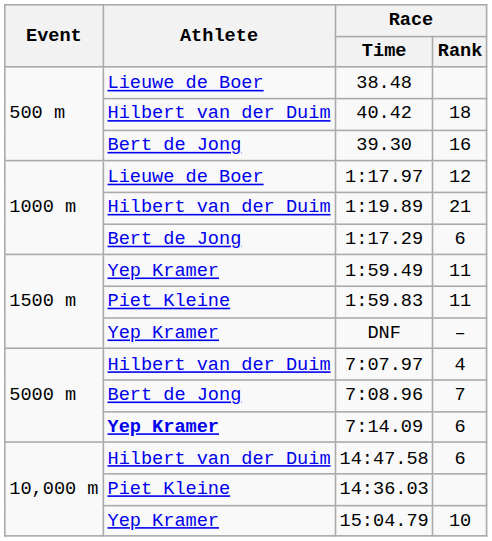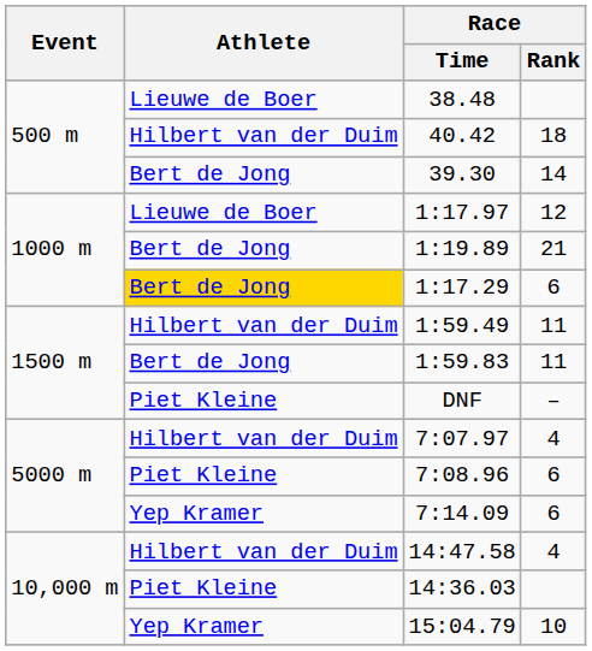39.30 | Race / Rank: 16 -> 14
1:19.89 | Athlete: Hilbert van der Duim -> Bert de Jong
1:17.29 | Athlete: no background -> gold background
1:59.49 | Athlete: Yep Kramer -> Hilbert van der Duim
1:59.83 | Athlete: Piet Kleine -> Bert de Jong
DNF | Athlete: Yep Kramer -> Piet Kleine
7:08.96 | Athlete: Bert de Jong -> Piet Kleine
7:08.96 | Race / Rank: 7 -> 6
7:14.09 | Athlete: bold -> normal
14:47.58 | Race / Rank: 6 -> 4
